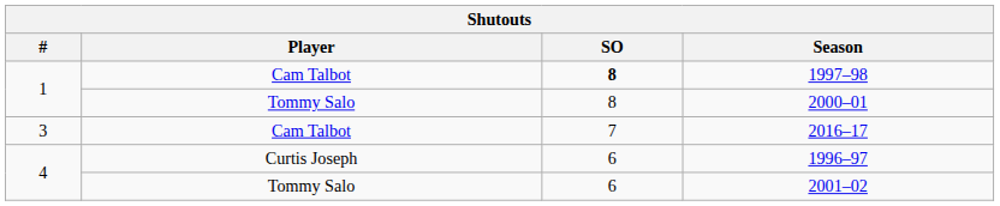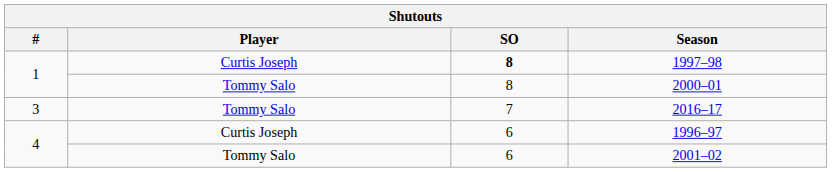1997–98 | Player: Cam Talbot -> Curtis Joseph
2016–17 | Player: Cam Talbot -> Tommy Salo
